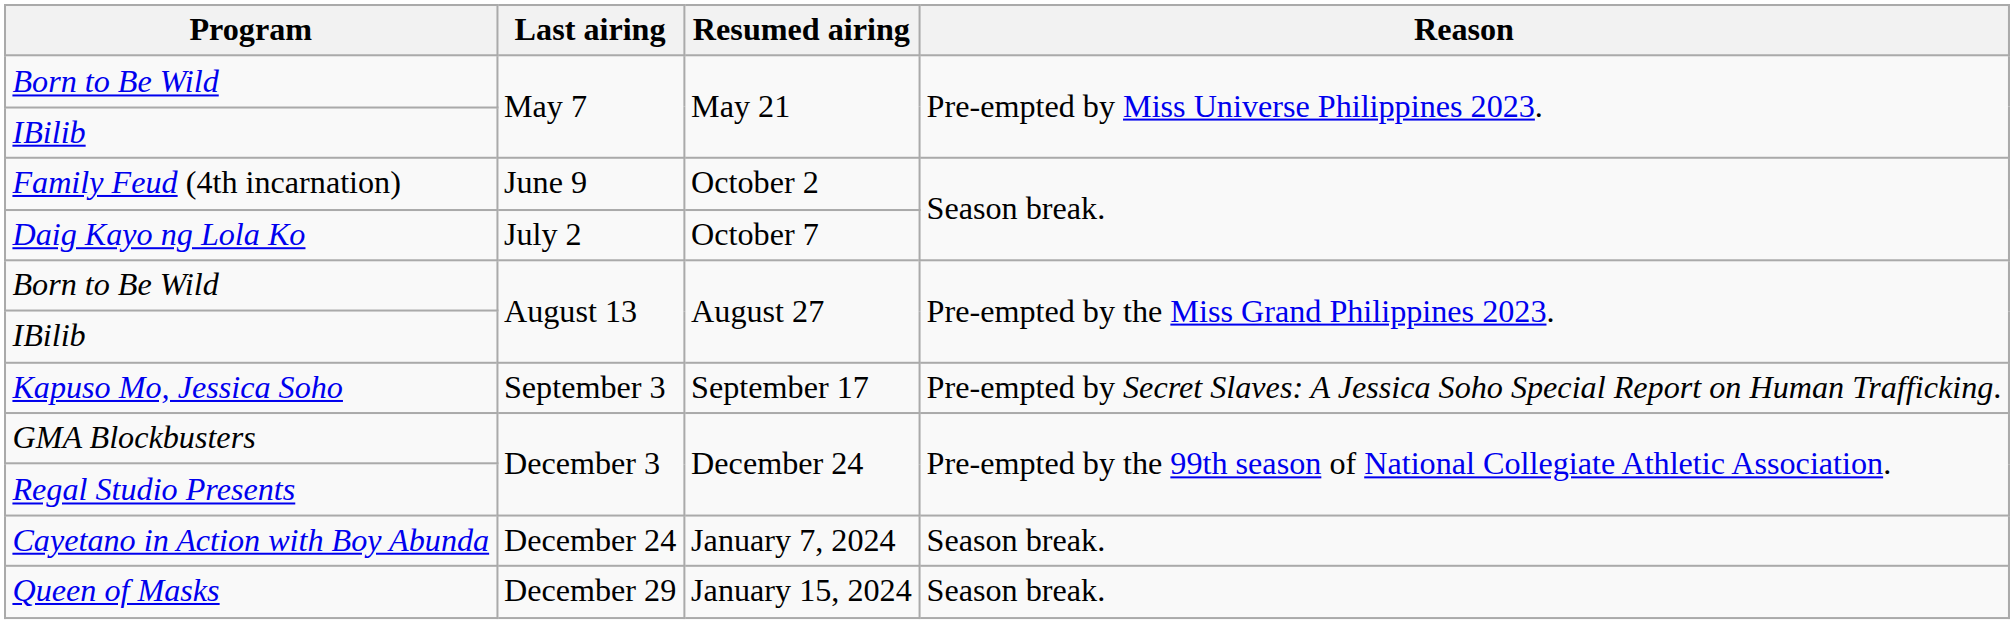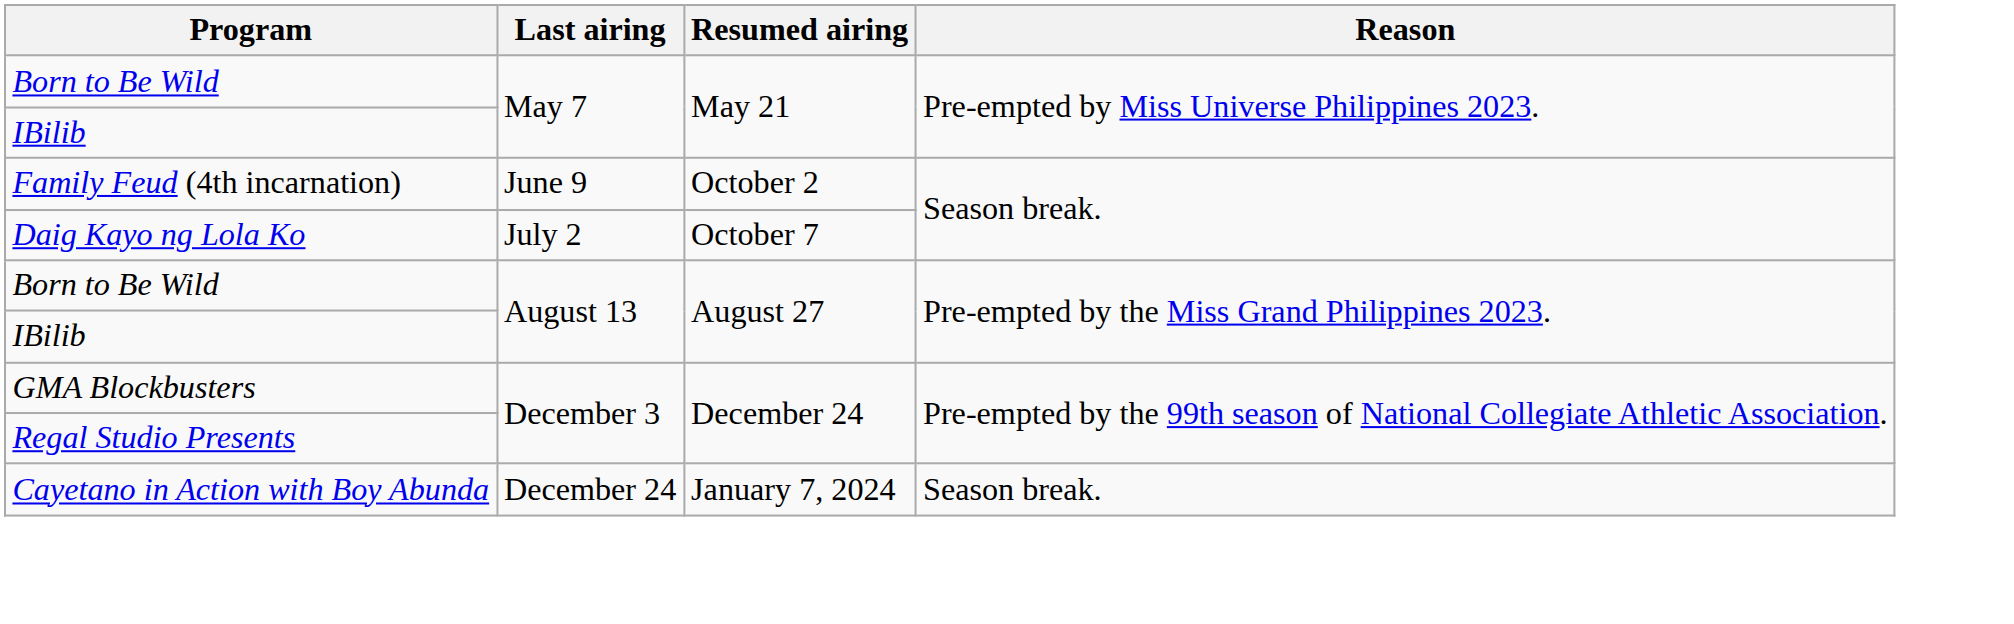- row: Kapuso Mo, Jessica Soho | September 3 | September 17 | Pre-empted by Secret Slaves: A Jessica Soho Special Report on Human Trafficking.
- row: Queen of Masks | December 29 | January 15, 2024 | Season break.
